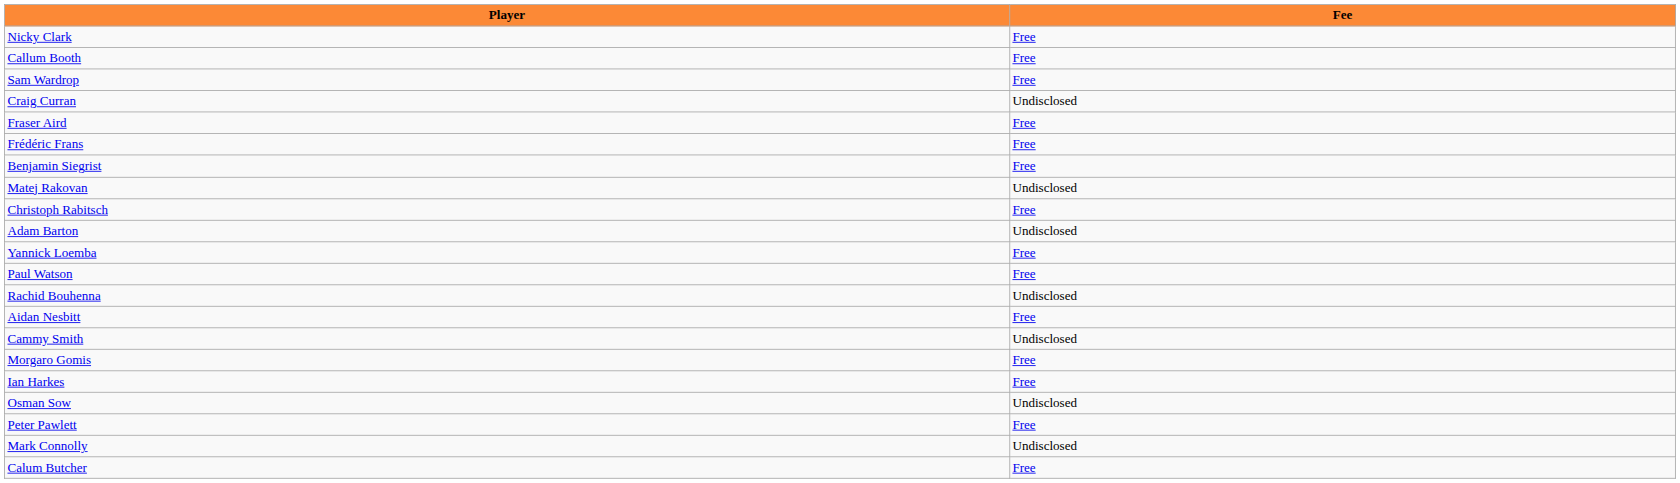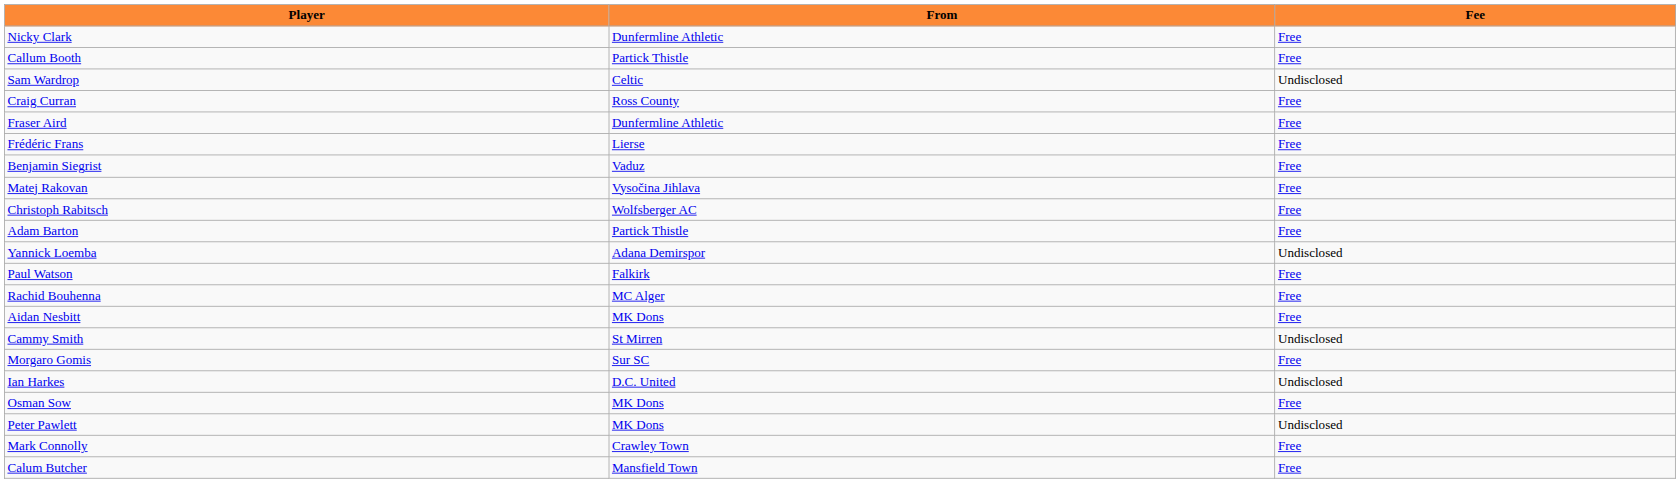+ column: From | Dunfermline Athletic | Partick Thistle | Celtic | Ross County | Dunfermline Athletic | Lierse | Vaduz | Vysočina Jihlava | Wolfsberger AC | Partick Thistle | Adana Demirspor | Falkirk | MC Alger | MK Dons | St Mirren | Sur SC | D.C. United | MK Dons | MK Dons | Crawley Town | Mansfield Town
Sam Wardrop | Fee: Free -> Undisclosed
Craig Curran | Fee: Undisclosed -> Free
Matej Rakovan | Fee: Undisclosed -> Free
Adam Barton | Fee: Undisclosed -> Free
Yannick Loemba | Fee: Free -> Undisclosed
Rachid Bouhenna | Fee: Undisclosed -> Free
Ian Harkes | Fee: Free -> Undisclosed
Osman Sow | Fee: Undisclosed -> Free
Peter Pawlett | Fee: Free -> Undisclosed
Mark Connolly | Fee: Undisclosed -> Free
